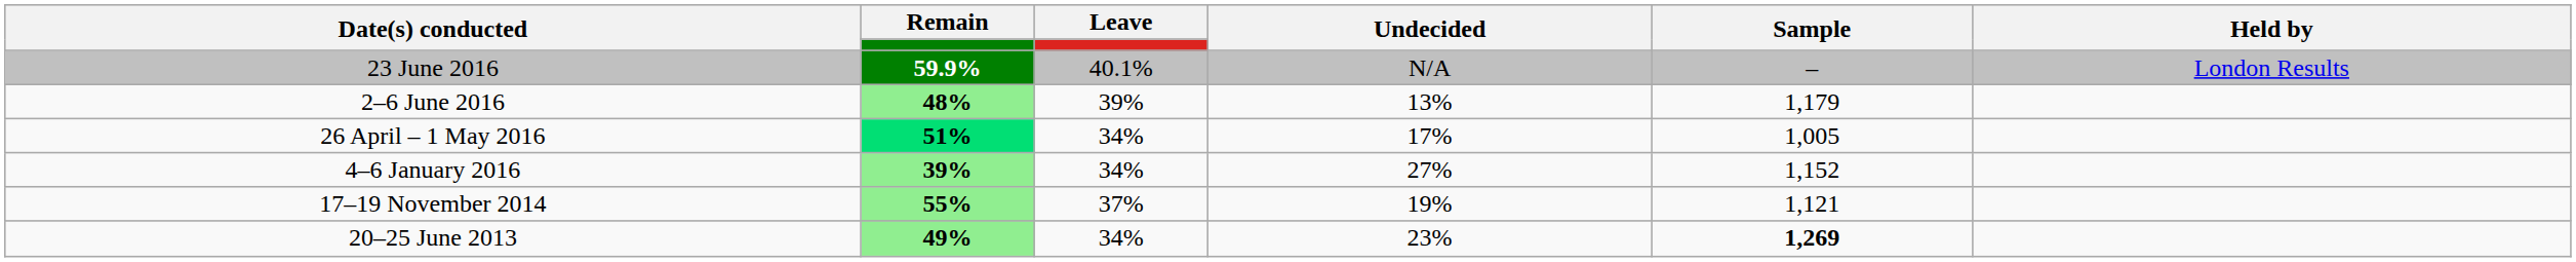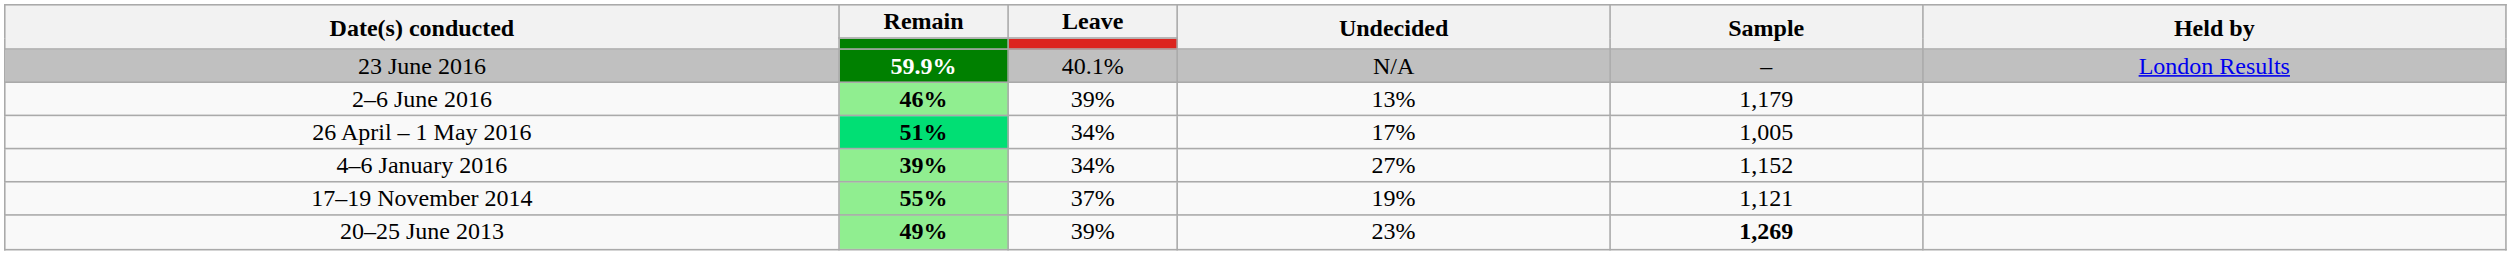2–6 June 2016 | Remain: 48% -> 46%
20–25 June 2013 | Leave: 34% -> 39%
